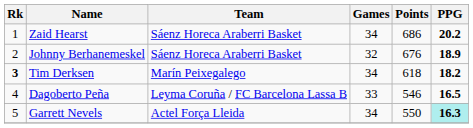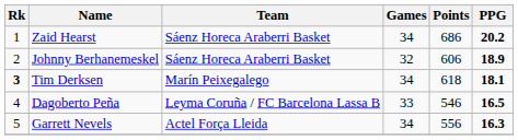Johnny Berhanemeskel | Points: 676 -> 606
Tim Derksen | PPG: 18.2 -> 18.1
Garrett Nevels | Points: 550 -> 556
Garrett Nevels | PPG: paleturquoise background -> no background
